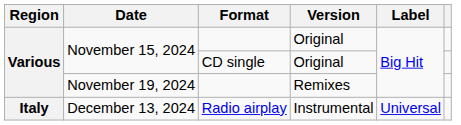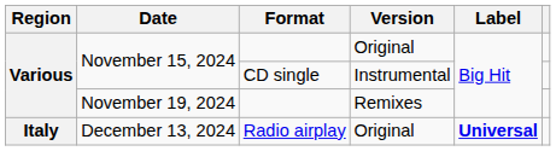November 15, 2024 / CD single | Version: Original -> Instrumental
December 13, 2024 | Version: Instrumental -> Original
December 13, 2024 | Label: normal -> bold
